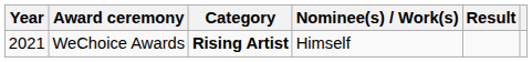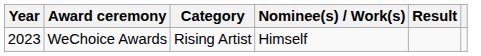WeChoice Awards | Year: 2021 -> 2023
WeChoice Awards | Category: bold -> normal
